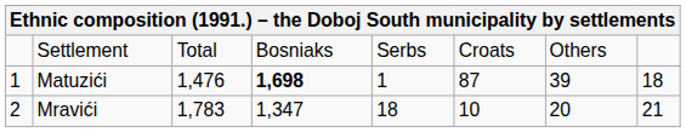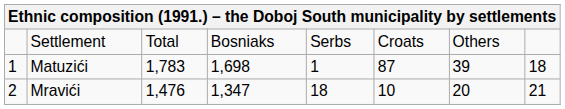Matuzići | column 3: 1,476 -> 1,783
Matuzići | column 4: bold -> normal
Mravići | column 3: 1,783 -> 1,476
